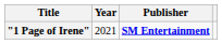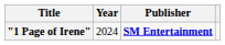"1 Page of Irene" | Year: 2021 -> 2024
